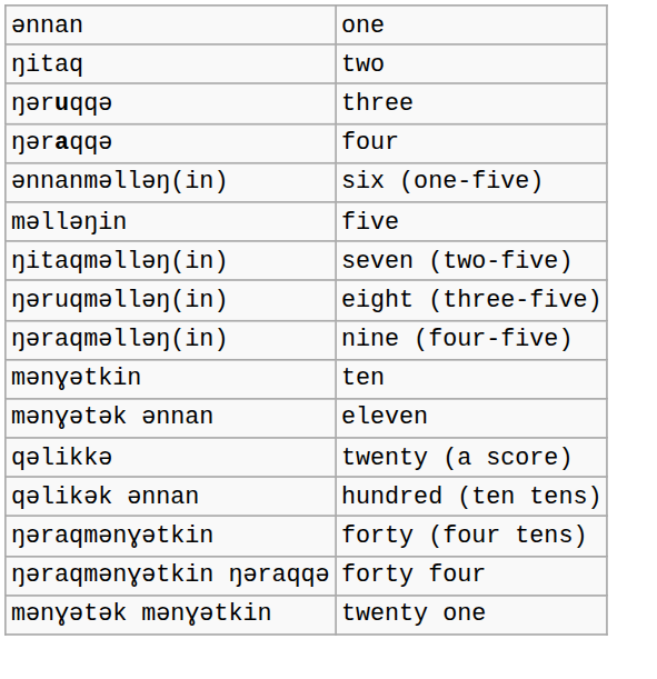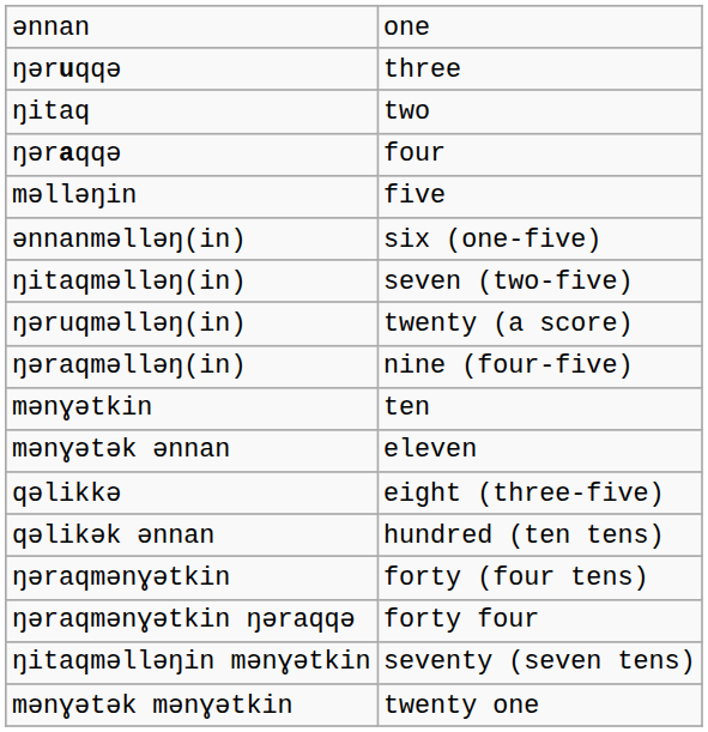rows swapped: ŋitaq <-> ŋəruqqə
rows swapped: məlləŋin <-> ənnanməlləŋ(in)
ŋəruqməlləŋ(in) | column 2: eight (three-five) -> twenty (a score)
qəlikkə | column 2: twenty (a score) -> eight (three-five)
+ row: ŋitaqməlləŋin mənɣətkin | seventy (seven tens)
